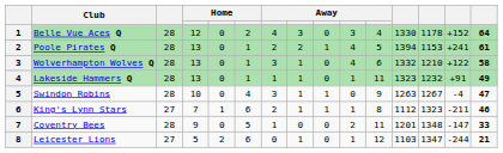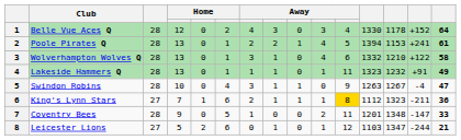King's Lynn Stars | column 11: no background -> gold background
King's Lynn Stars | column 15: 46 -> 36
